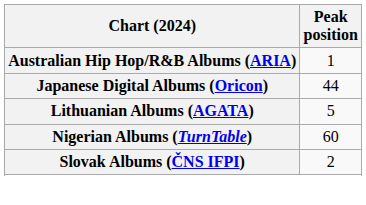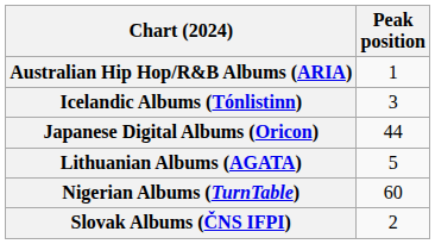+ row: Icelandic Albums (Tónlistinn) | 3
